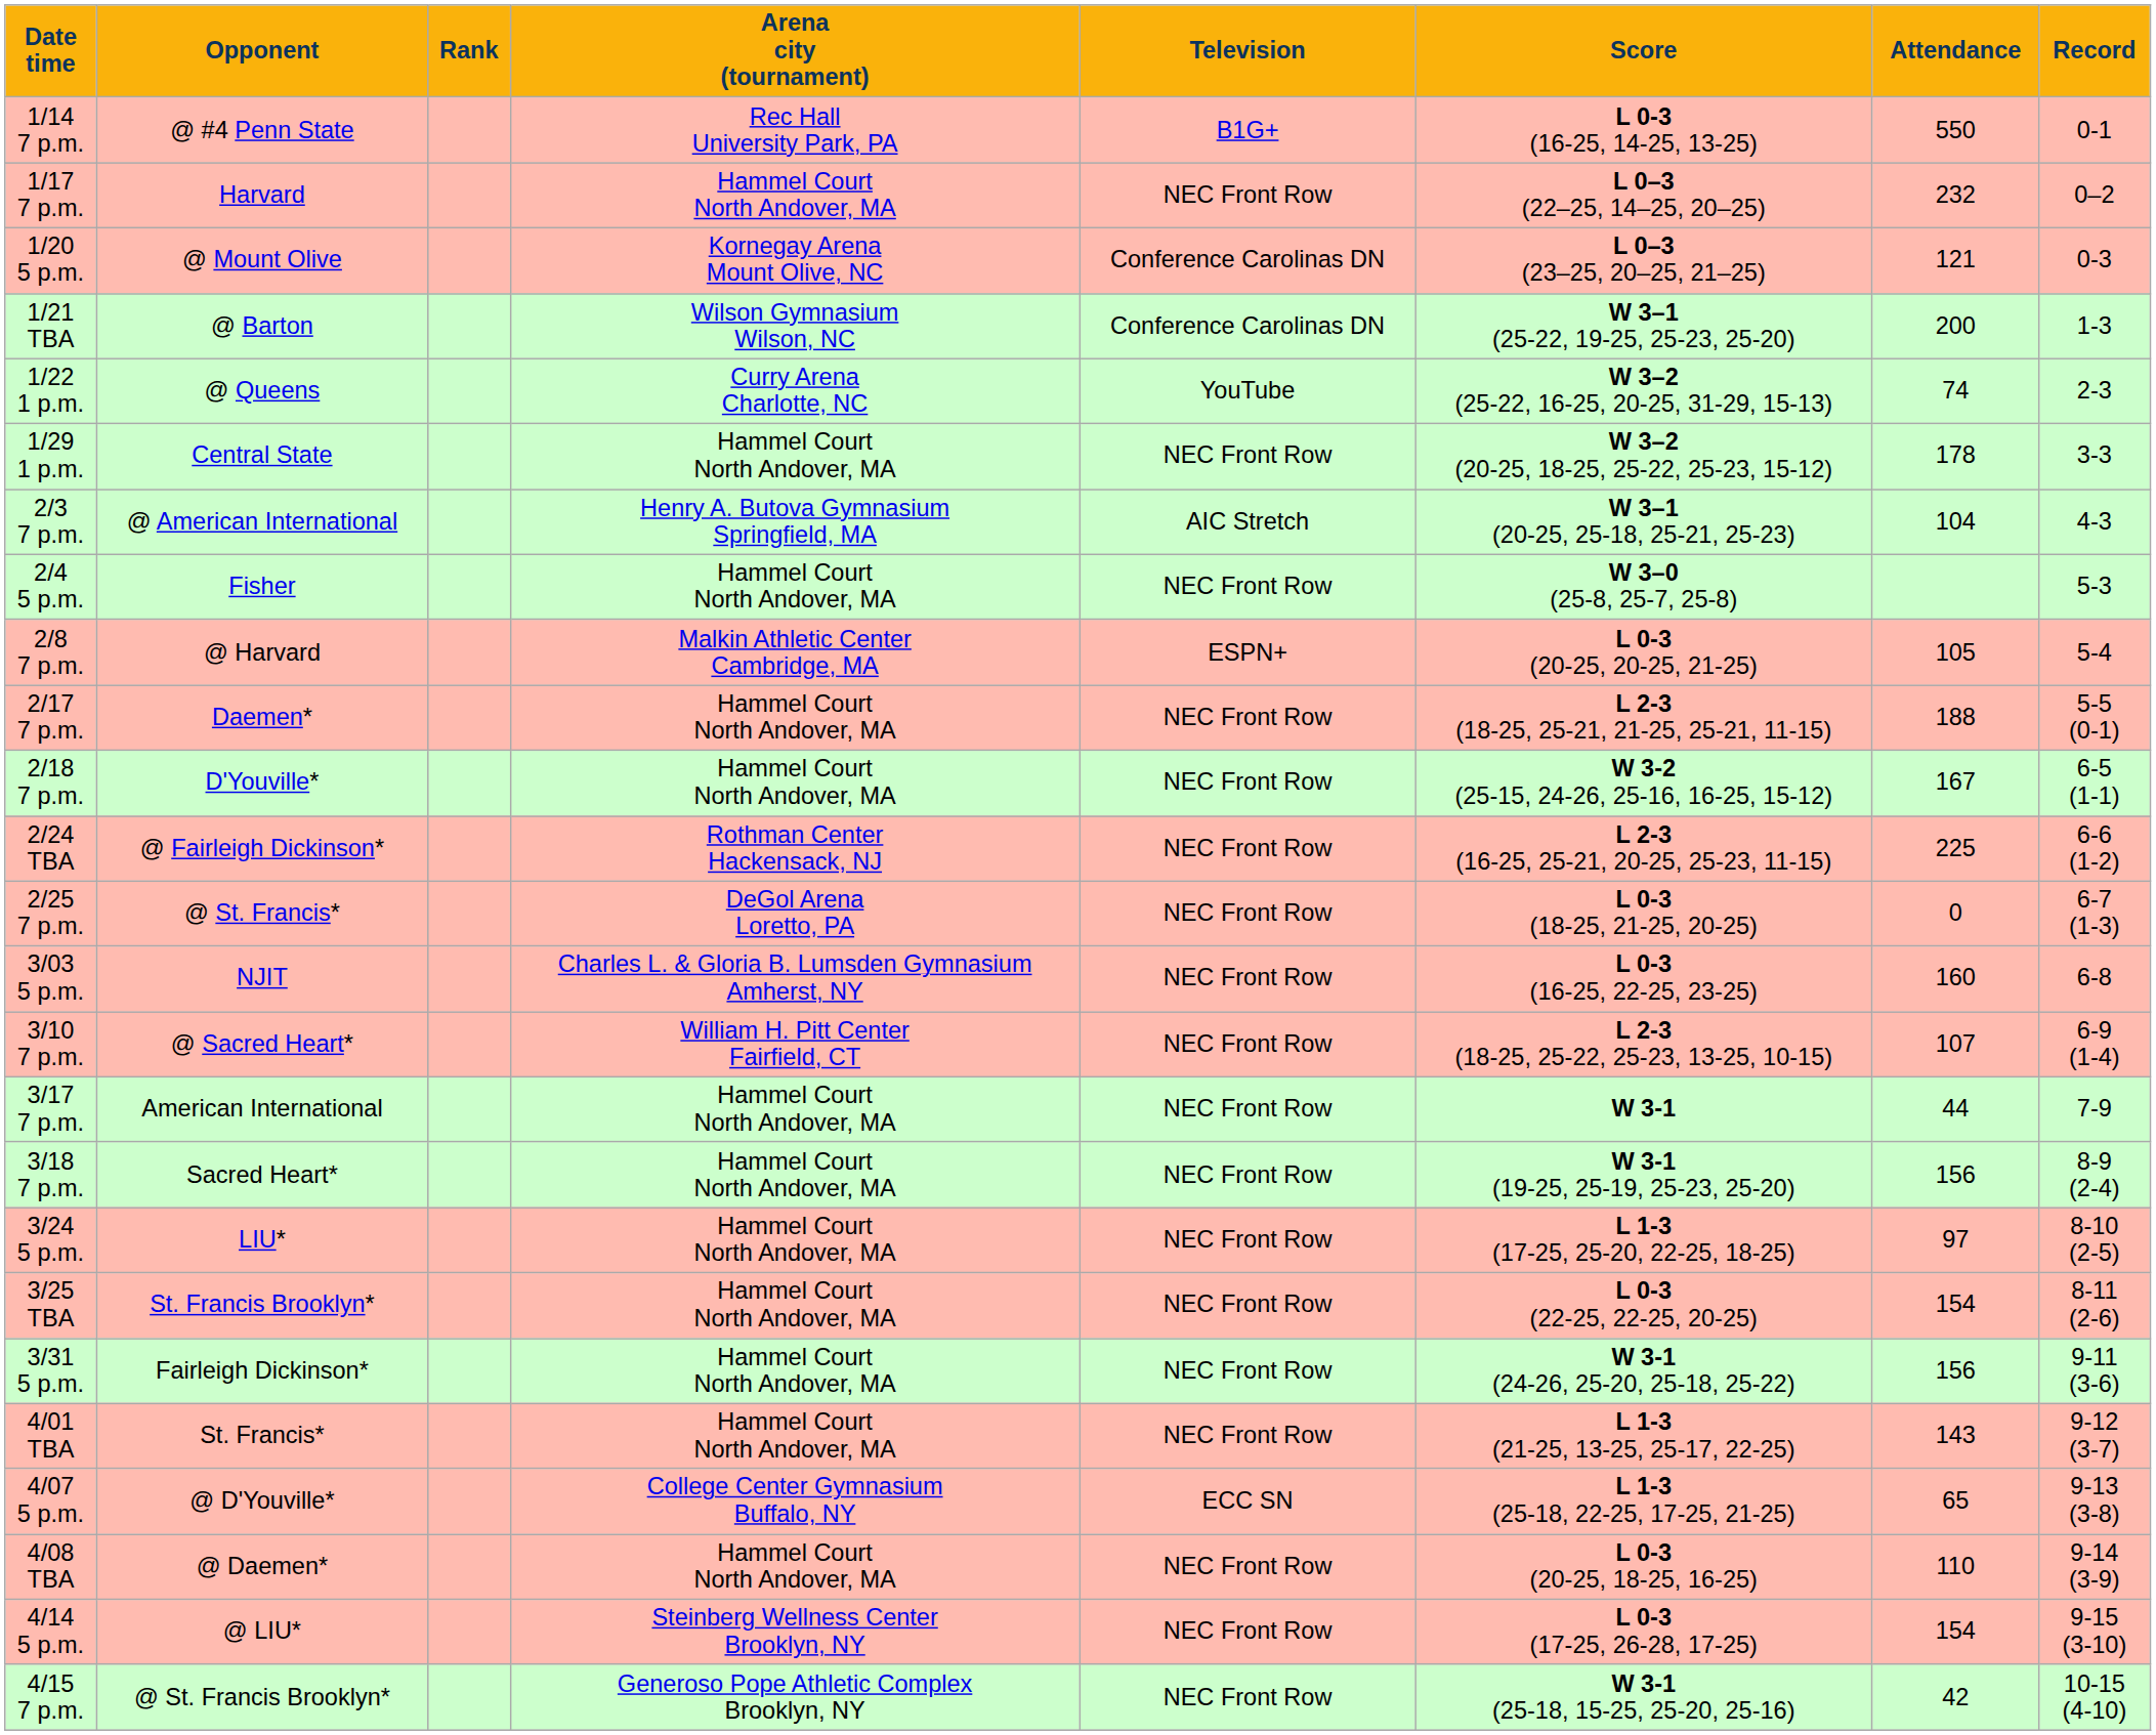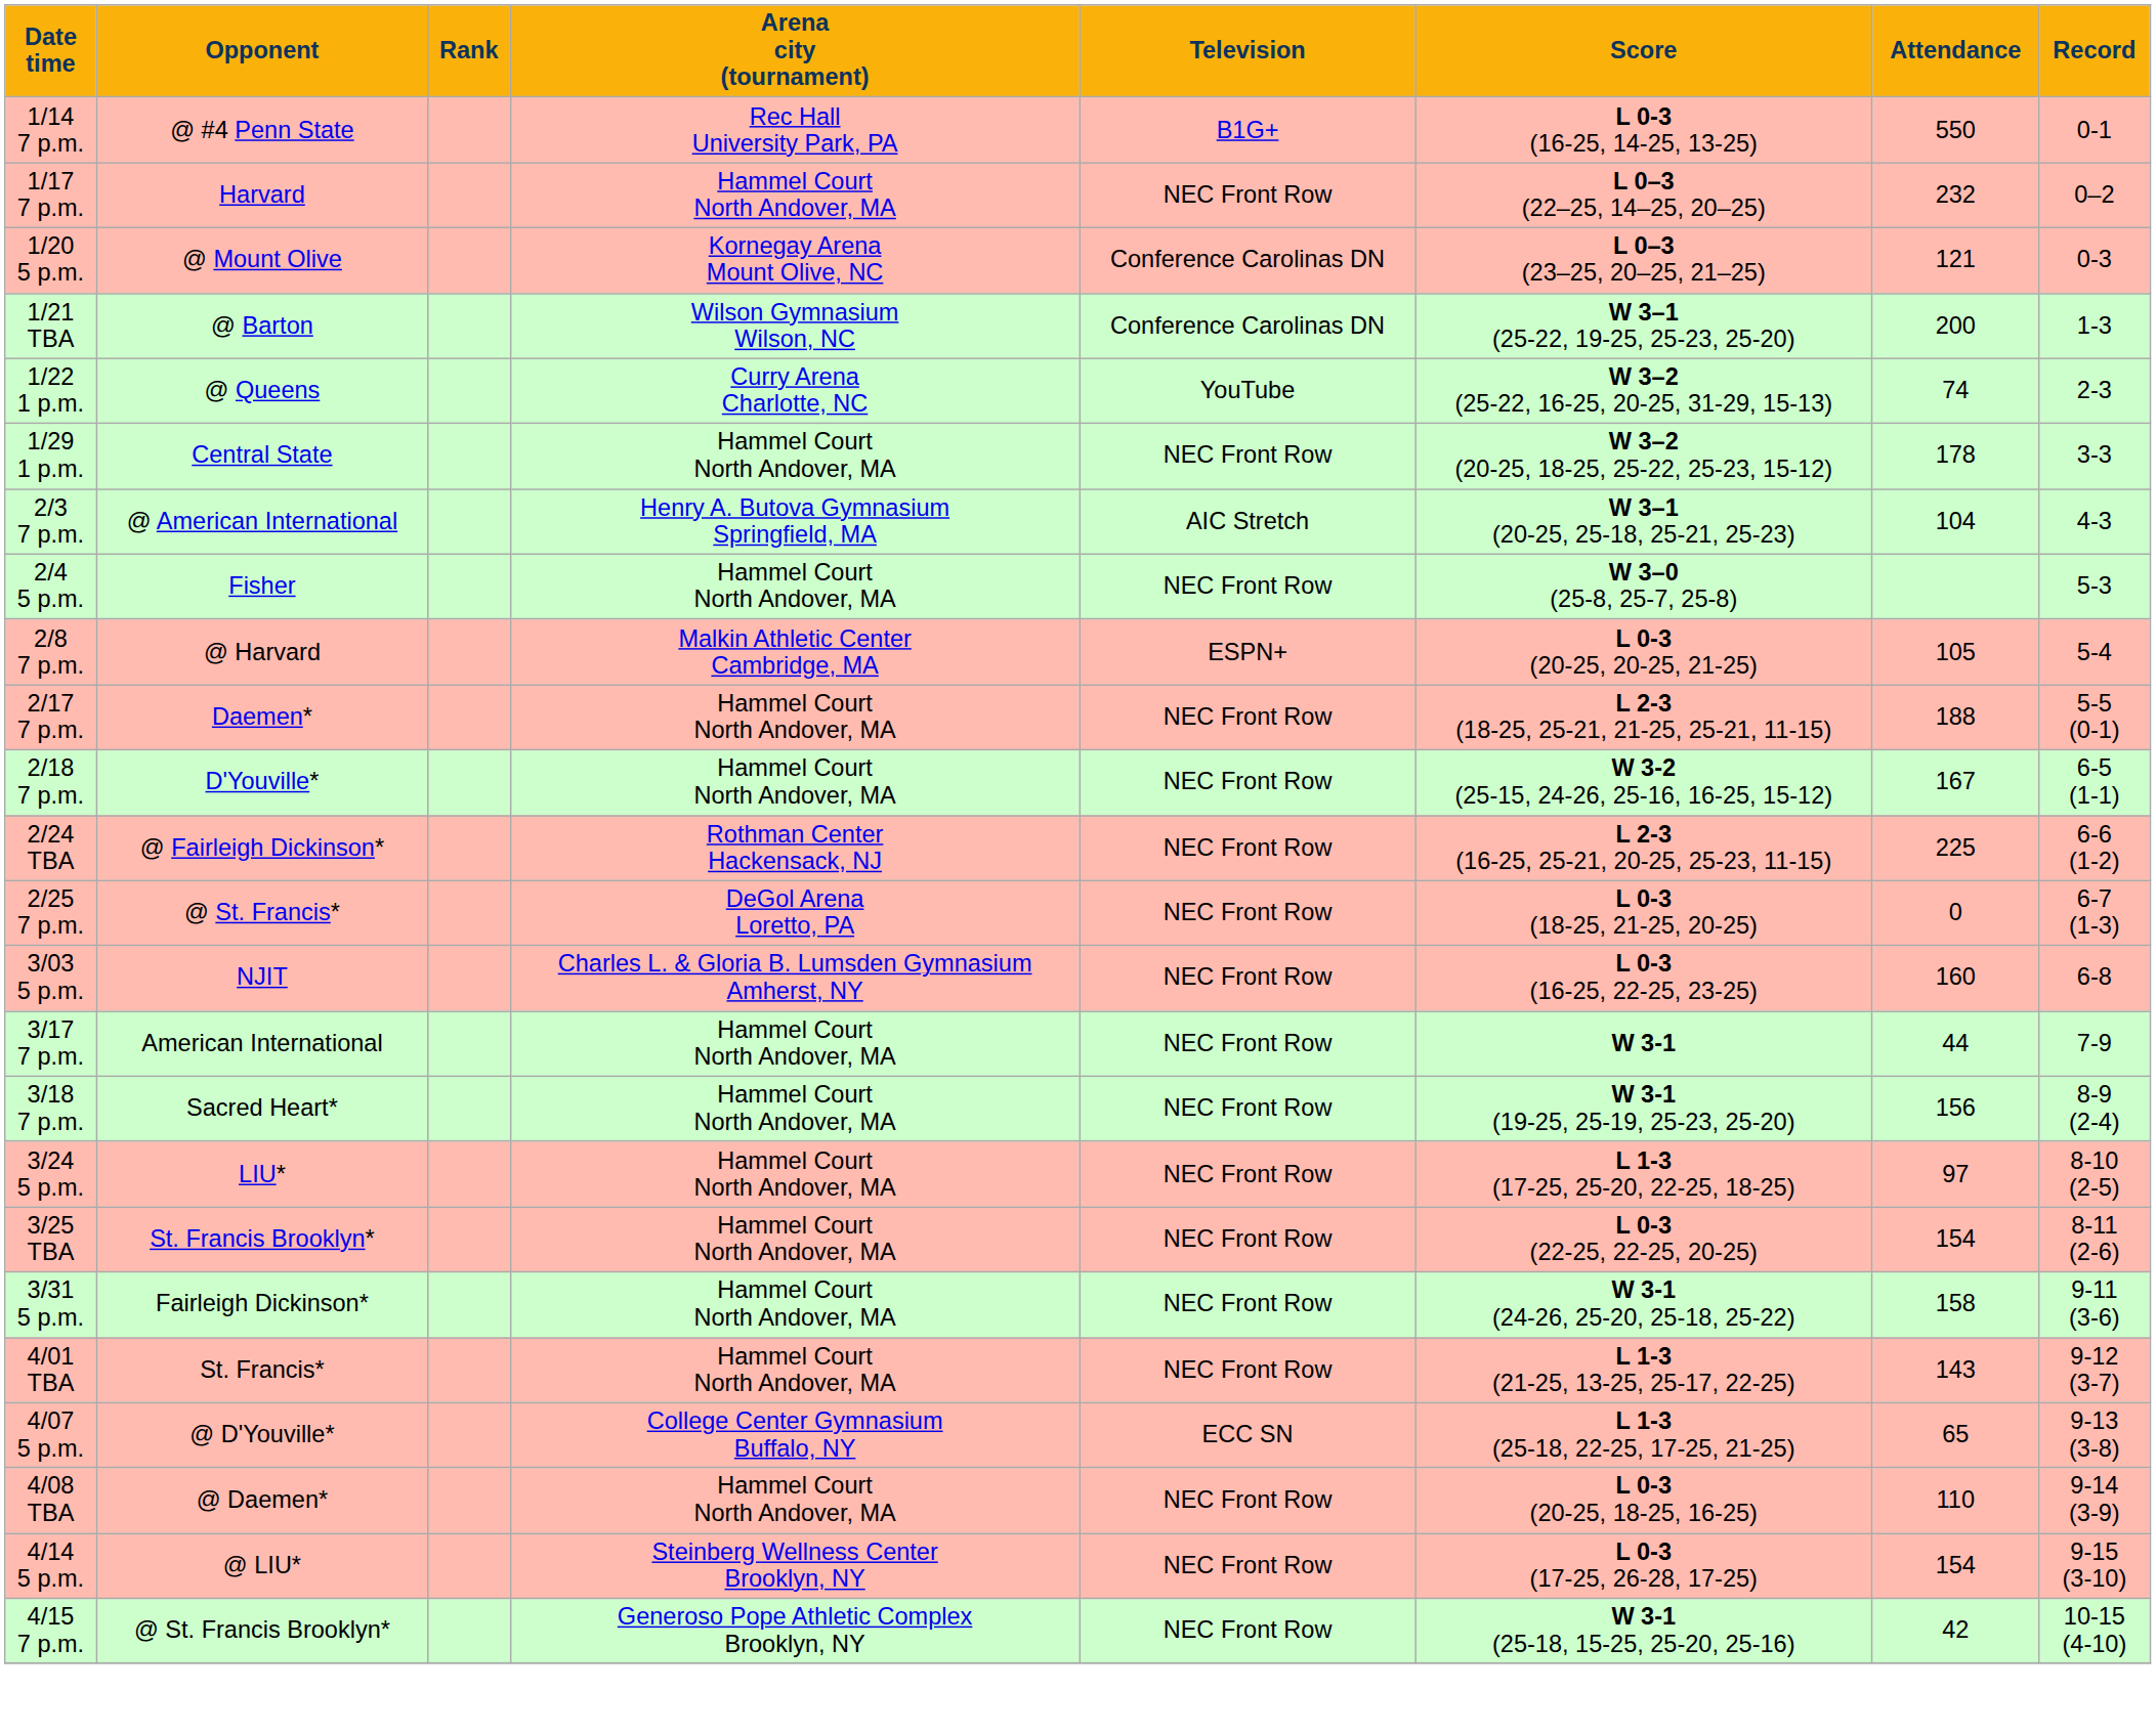- row: 3/10 7 p.m. | @ Sacred Heart* | William H. Pitt Center Fairfield, CT | NEC Front Row | L 2-3 (18-25, 25-22, 25-23, 13-25, 10-15) | 107 | 6-9 (1-4)
3/31 5 p.m. | Attendance: 156 -> 158
